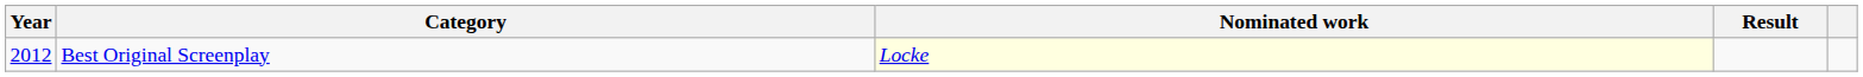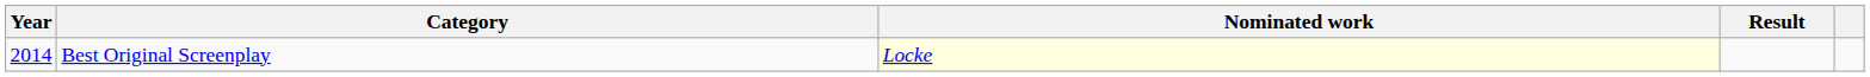Best Original Screenplay | Year: 2012 -> 2014
